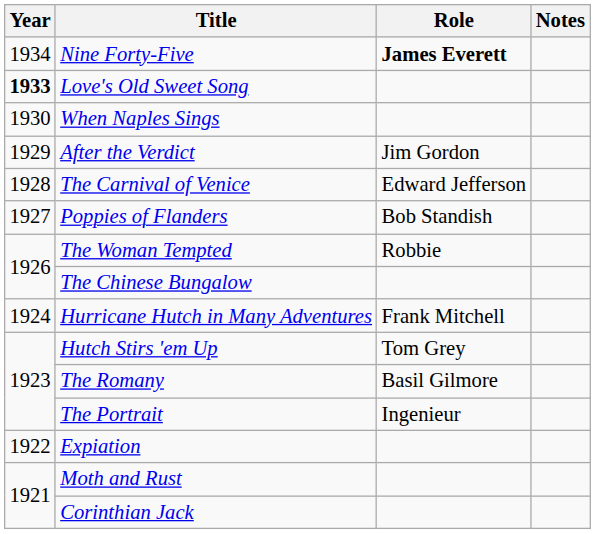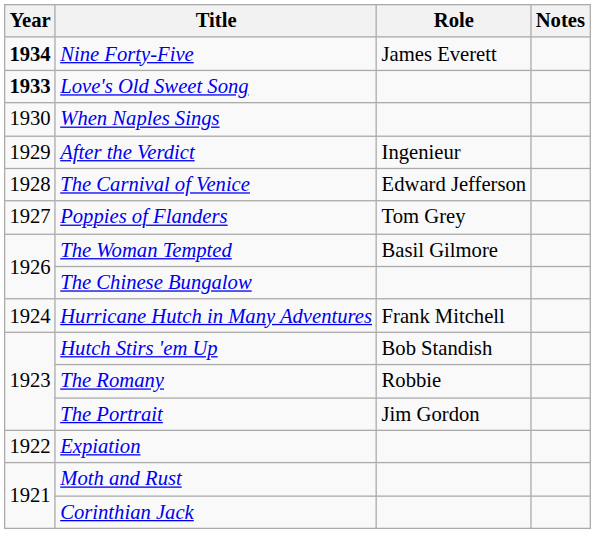Nine Forty-Five | Year: normal -> bold
Nine Forty-Five | Role: bold -> normal
After the Verdict | Role: Jim Gordon -> Ingenieur
Poppies of Flanders | Role: Bob Standish -> Tom Grey
The Woman Tempted | Role: Robbie -> Basil Gilmore
Hutch Stirs 'em Up | Role: Tom Grey -> Bob Standish
The Romany | Role: Basil Gilmore -> Robbie
The Portrait | Role: Ingenieur -> Jim Gordon
